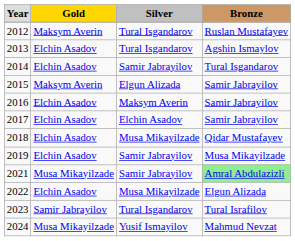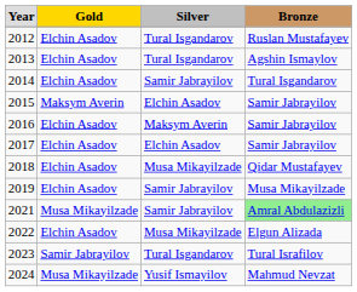2012 | column 2: Maksym Averin -> Elchin Asadov
2015 | column 3: Elgun Alizada -> Elchin Asadov
